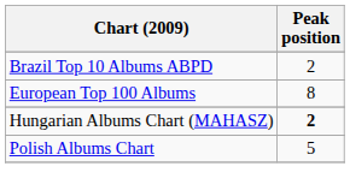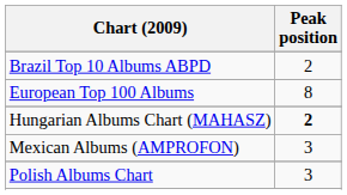+ row: Mexican Albums (AMPROFON) | 3
Polish Albums Chart | Peak position: 5 -> 3
